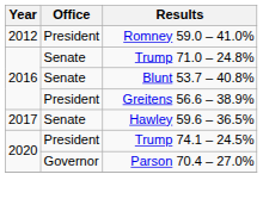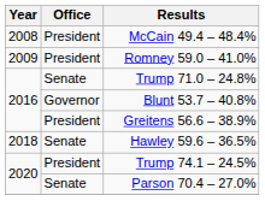+ row: 2008 | President | McCain 49.4 – 48.4%
Romney 59.0 – 41.0% | Year: 2012 -> 2009
Blunt 53.7 – 40.8% | Office: Senate -> Governor
Hawley 59.6 – 36.5% | Year: 2017 -> 2018
Parson 70.4 – 27.0% | Office: Governor -> Senate
